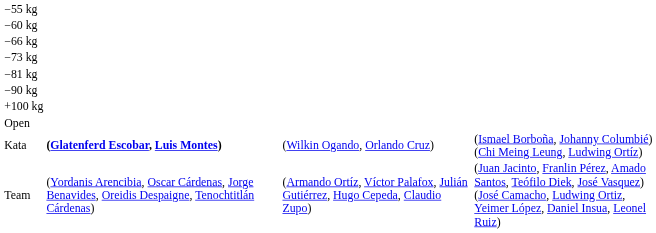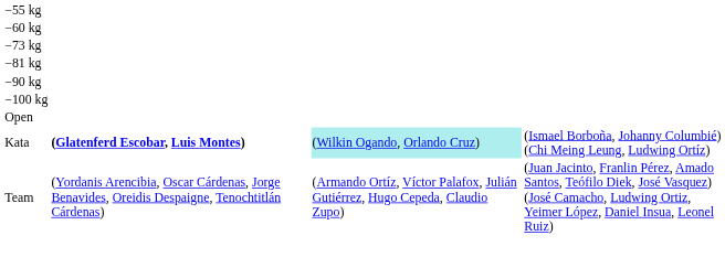- row: −66 kg
+ row: −100 kg
- row: +100 kg
Kata | column 3: no background -> paleturquoise background
